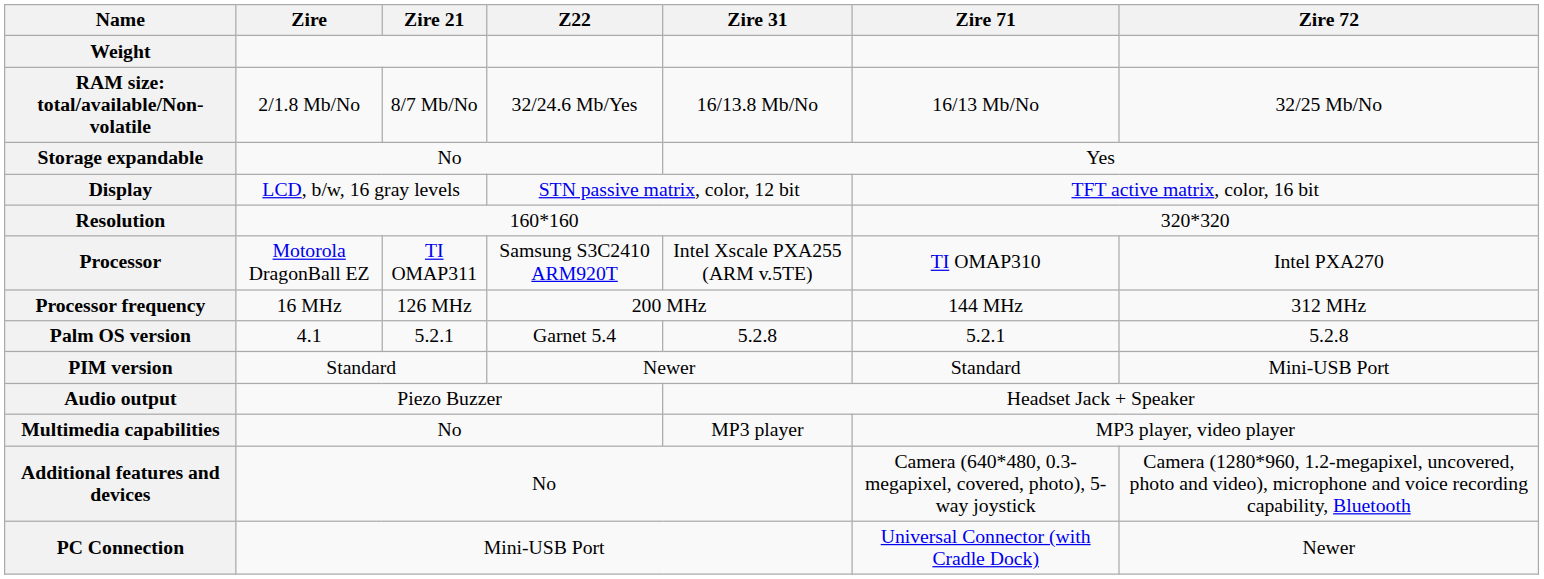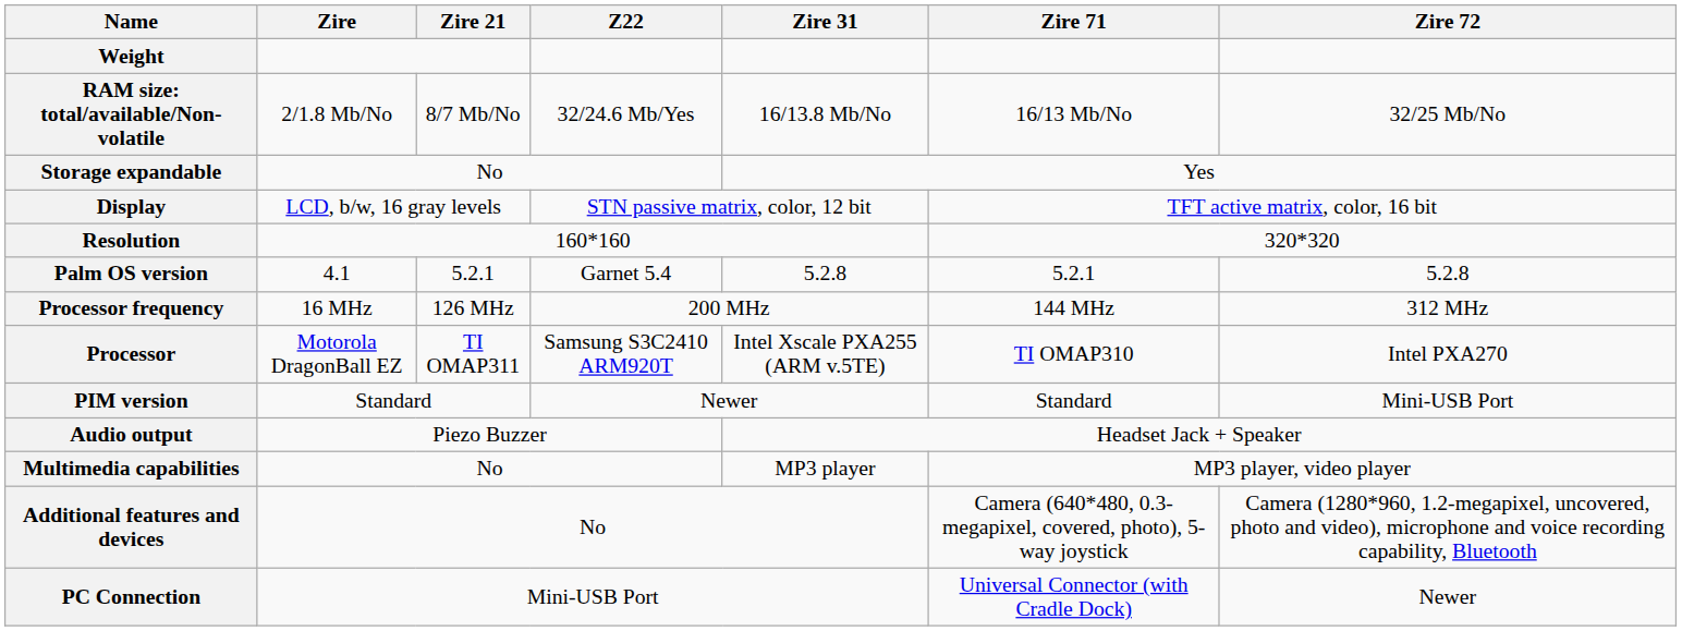rows swapped: Processor <-> Palm OS version
